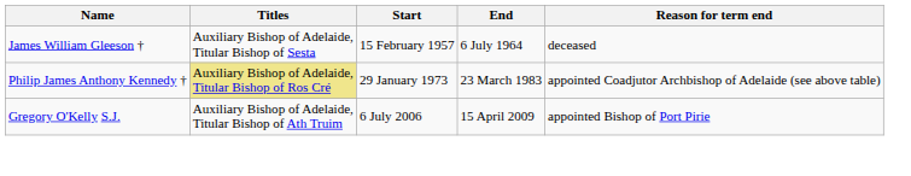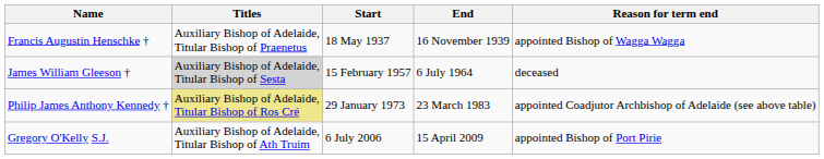+ row: Francis Augustin Henschke † | Auxiliary Bishop of Adelaide, Titular Bishop of Praenetus | 18 May 1937 | 16 November 1939 | appointed Bishop of Wagga Wagga
James William Gleeson † | Titles: no background -> lightgrey background
